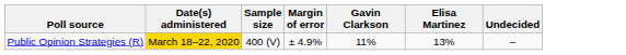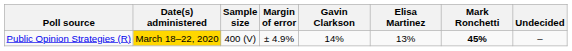+ column: Mark Ronchetti | 45%
Public Opinion Strategies (R) | Gavin Clarkson: 11% -> 14%
